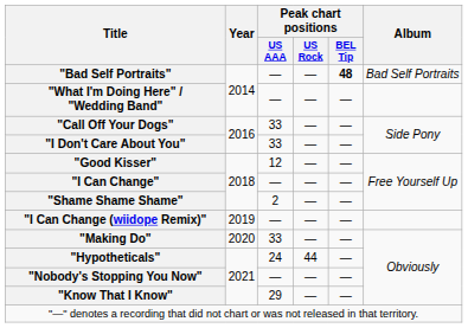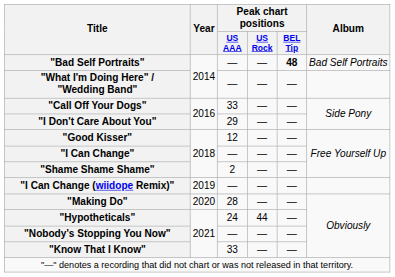"I Don't Care About You" | Peak chart positions / US AAA: 33 -> 29
"Making Do" | Peak chart positions / US AAA: 33 -> 28
"Know That I Know" | Peak chart positions / US AAA: 29 -> 33
